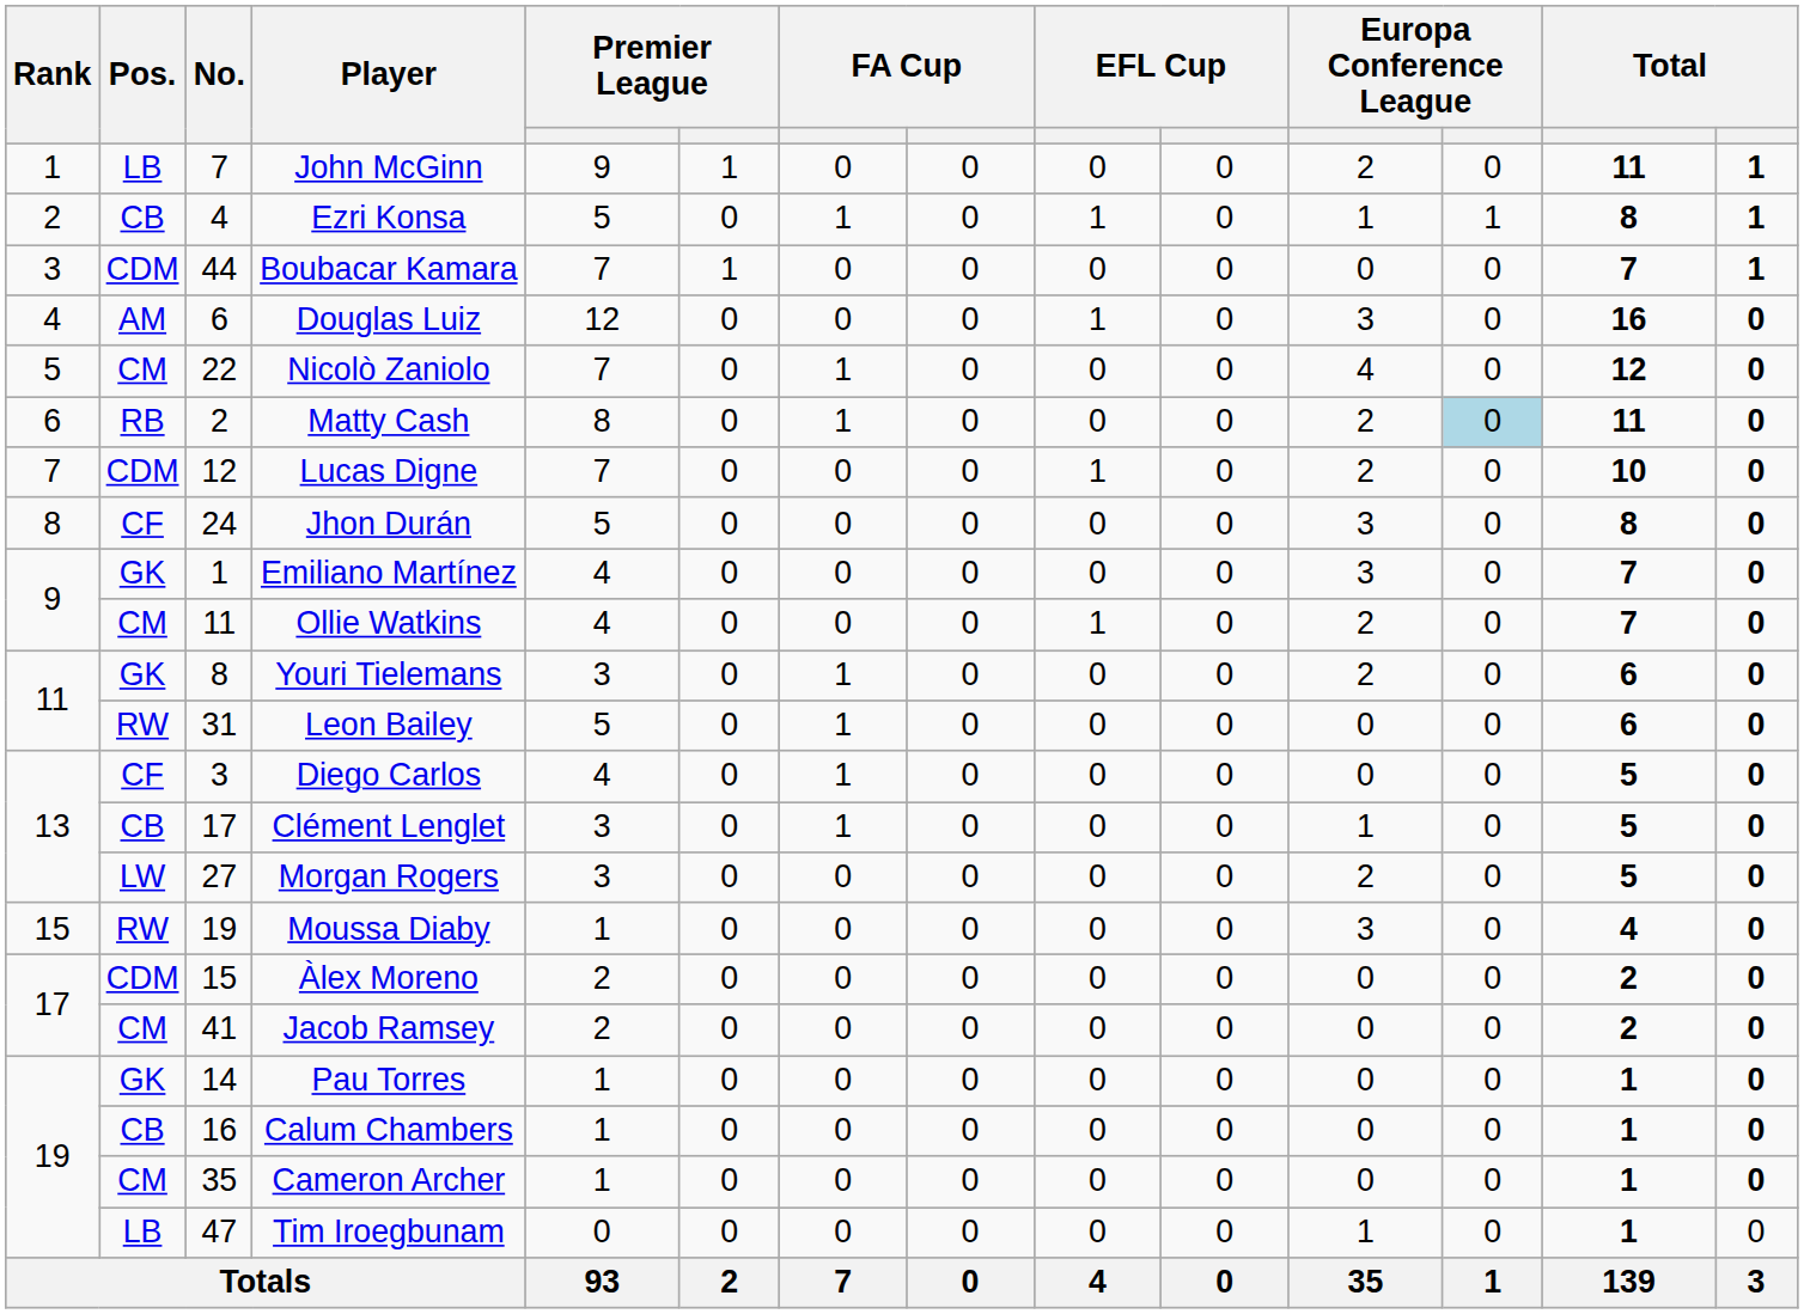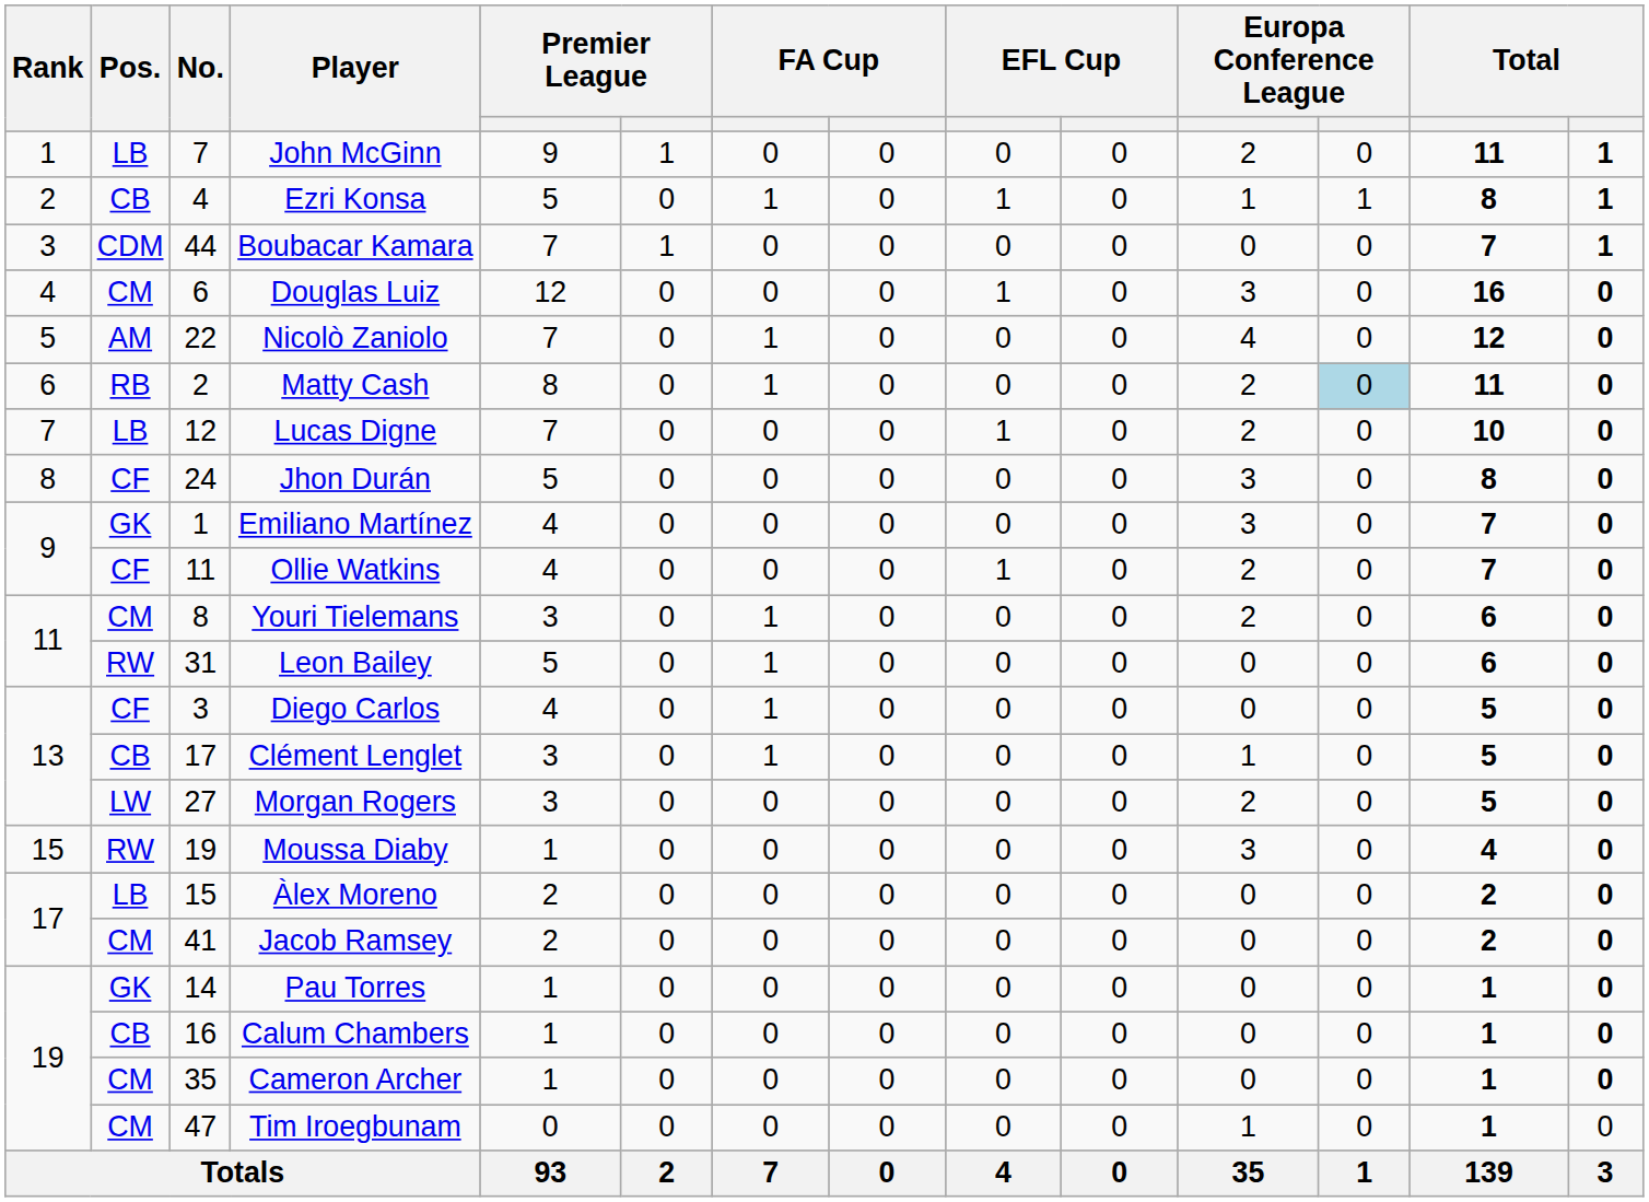Douglas Luiz | Pos.: AM -> CM
Nicolò Zaniolo | Pos.: CM -> AM
Lucas Digne | Pos.: CDM -> LB
Ollie Watkins | Pos.: CM -> CF
Youri Tielemans | Pos.: GK -> CM
Àlex Moreno | Pos.: CDM -> LB
Tim Iroegbunam | Pos.: LB -> CM
